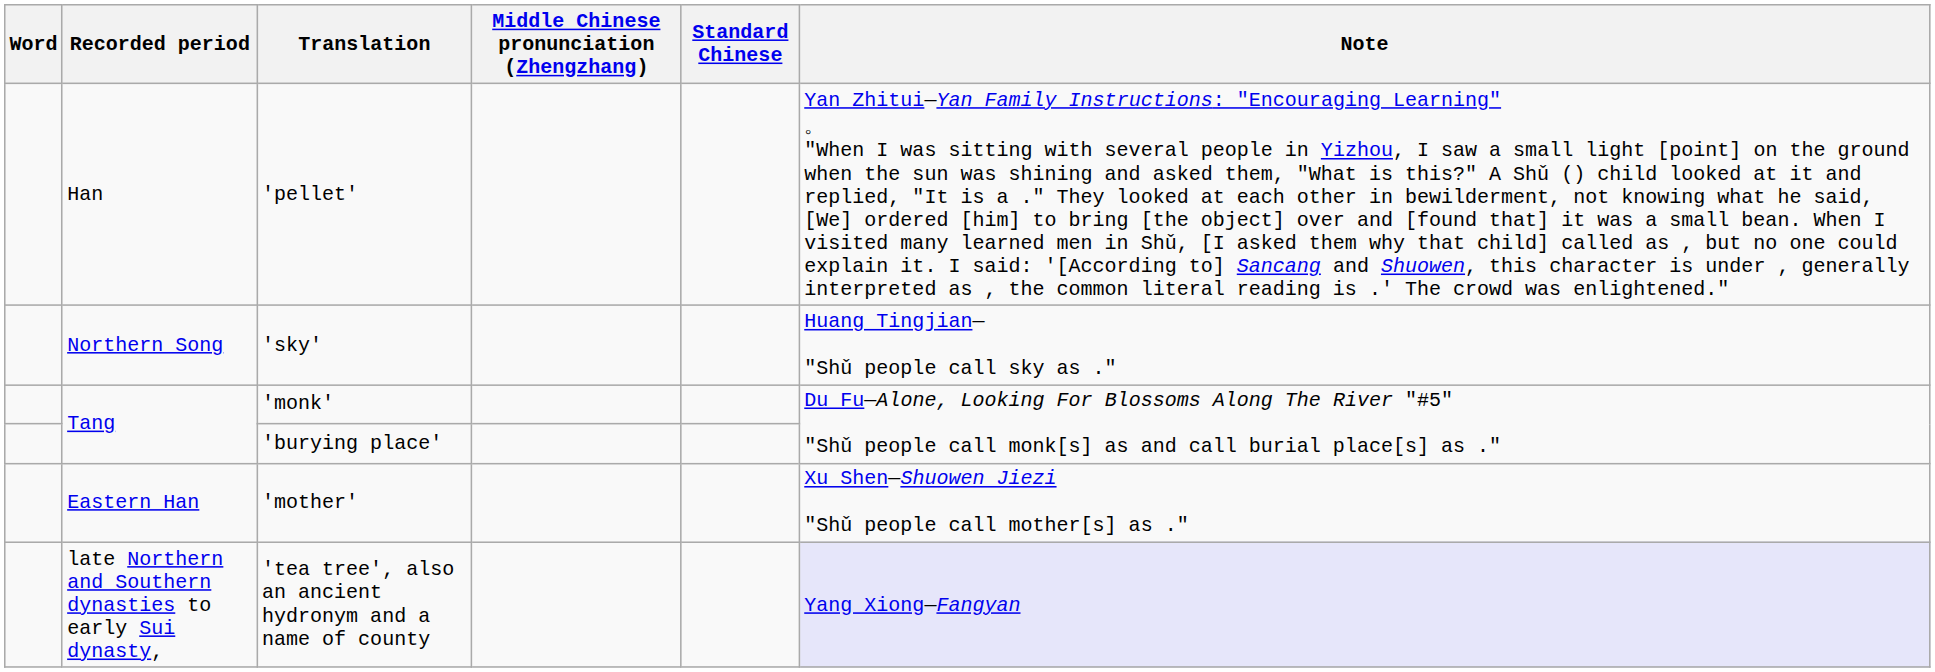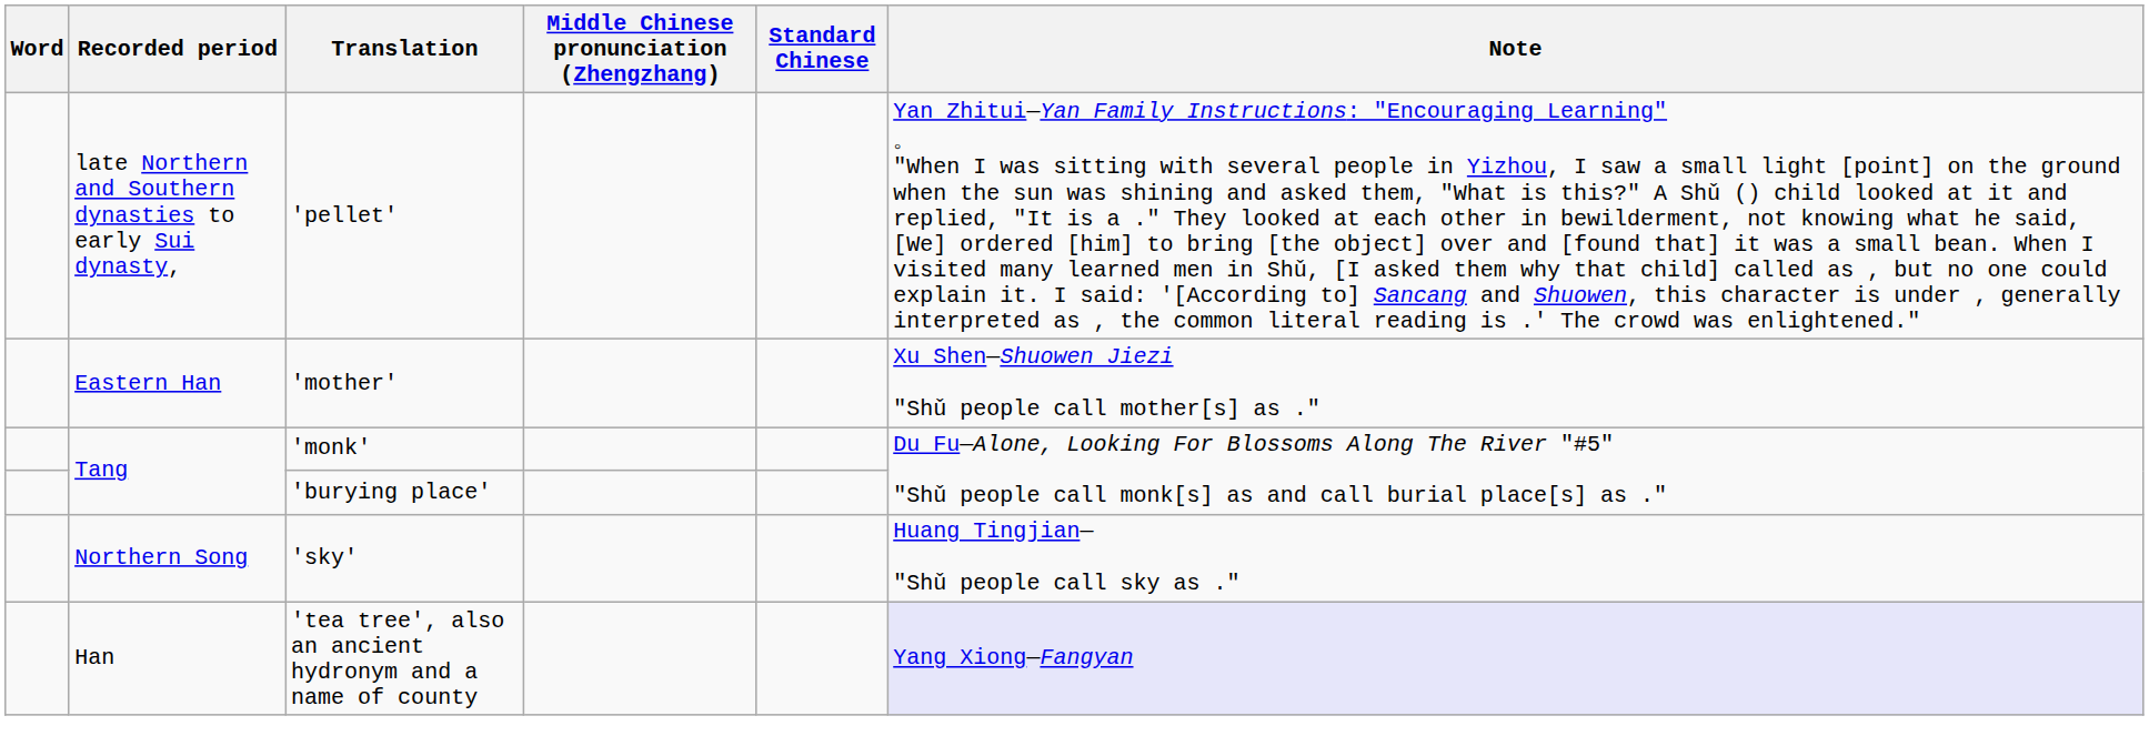'pellet' | Recorded period: Han -> late Northern and Southern dynasties to early Sui dynasty,
rows swapped: 'mother' <-> 'sky'
'tea tree', also an ancient hydronym and a name of county | Recorded period: late Northern and Southern dynasties to early Sui dynasty, -> Han
